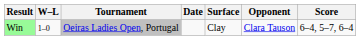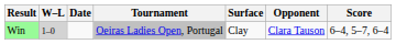columns swapped: Date <-> Tournament
Win | W–L: no background -> lightgrey background
